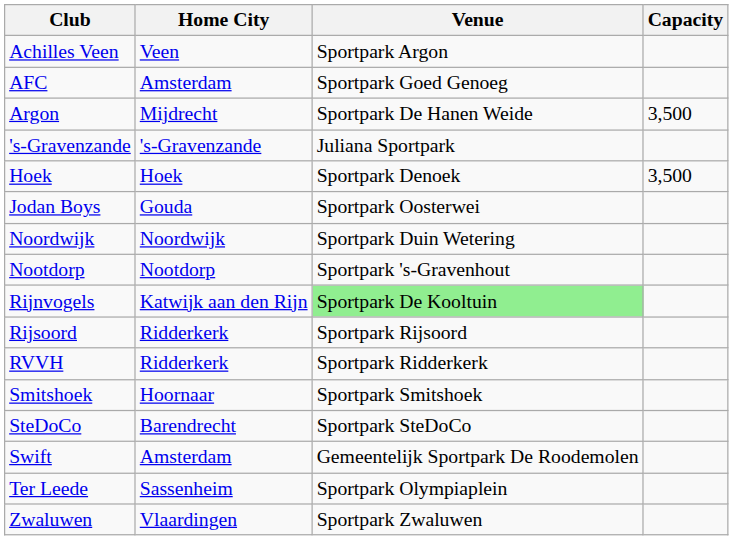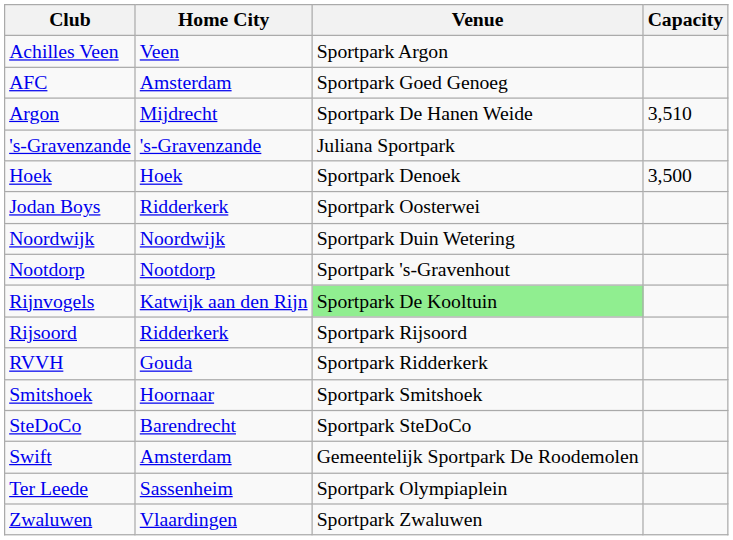Argon | Capacity: 3,500 -> 3,510
Jodan Boys | Home City: Gouda -> Ridderkerk
RVVH | Home City: Ridderkerk -> Gouda
